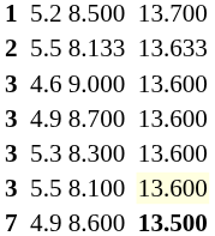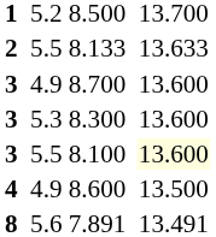- row: 3 | 4.6 | 9.000 | 13.600
8.600 | column 1: 7 -> 4
8.600 | column 6: bold -> normal
+ row: 8 | 5.6 | 7.891 | 13.491
